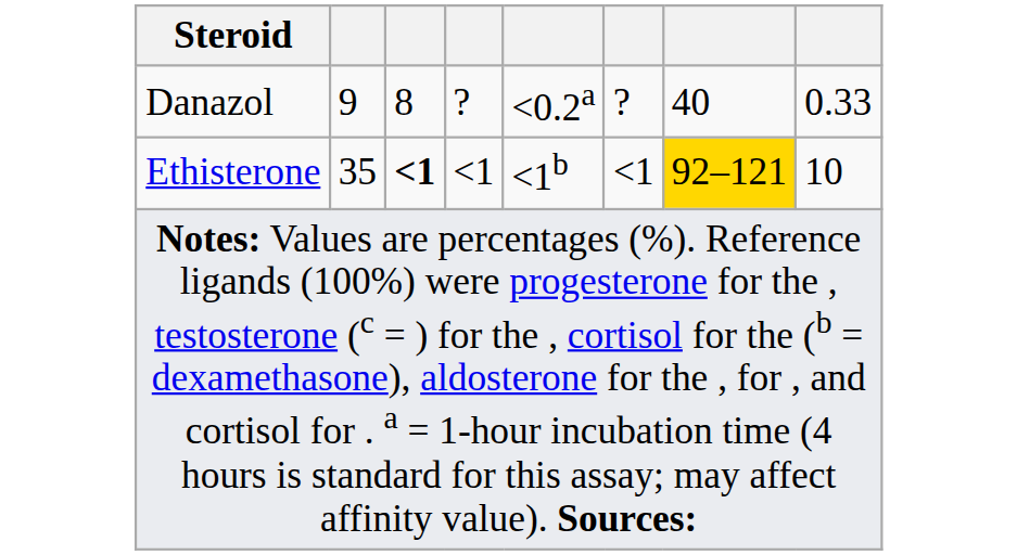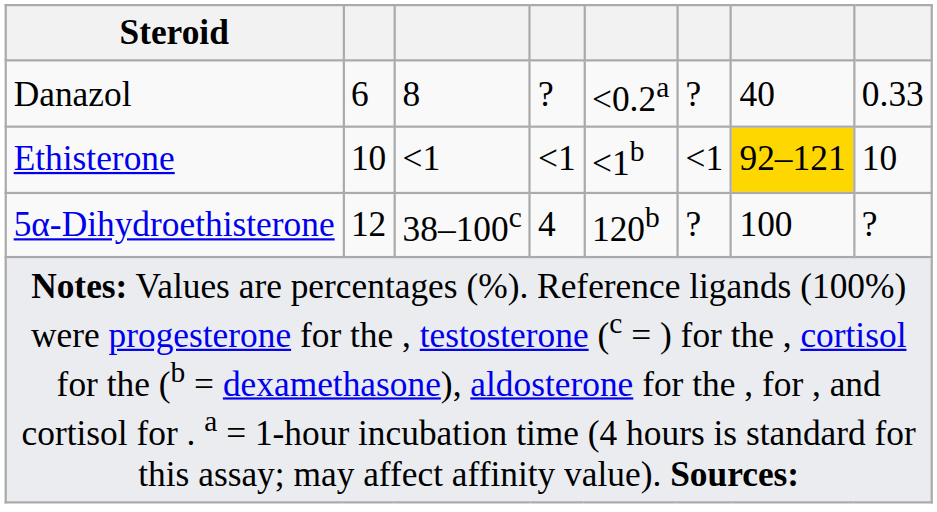Danazol | column 2: 9 -> 6
Ethisterone | column 2: 35 -> 10
Ethisterone | column 3: bold -> normal
+ row: 5α-Dihydroethisterone | 12 | 38–100c | 4 | 120b | ? | 100 | ?
